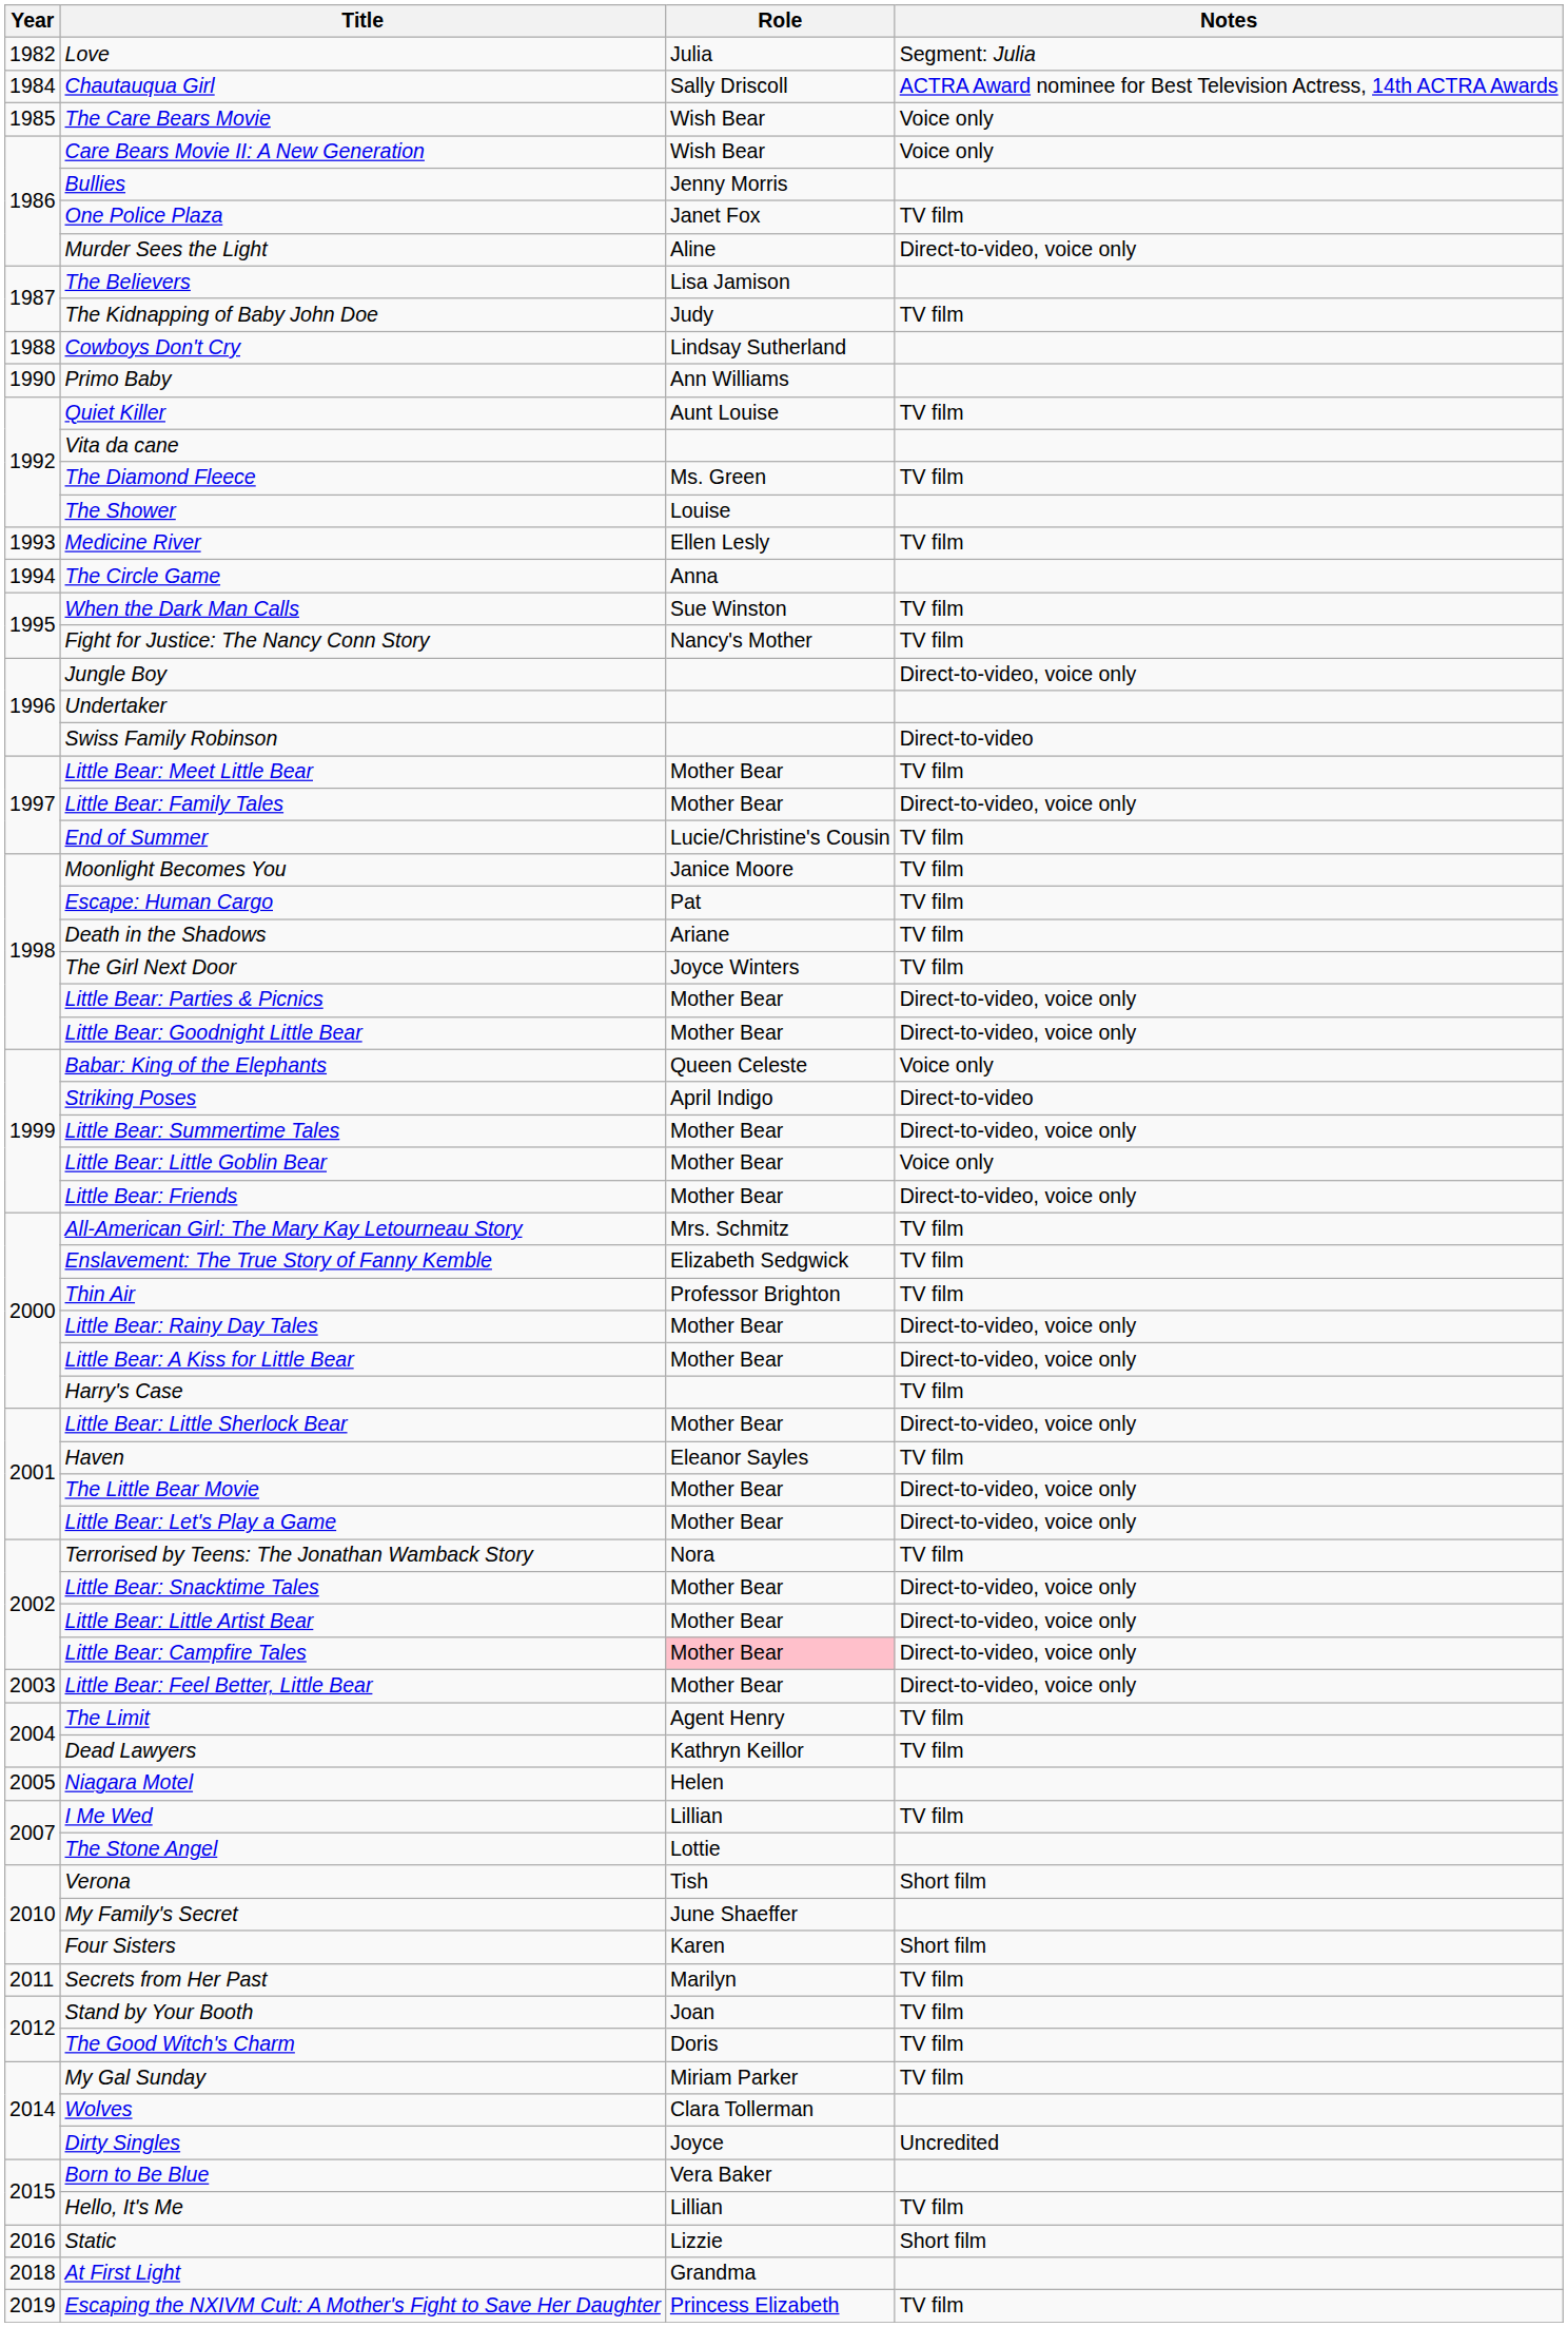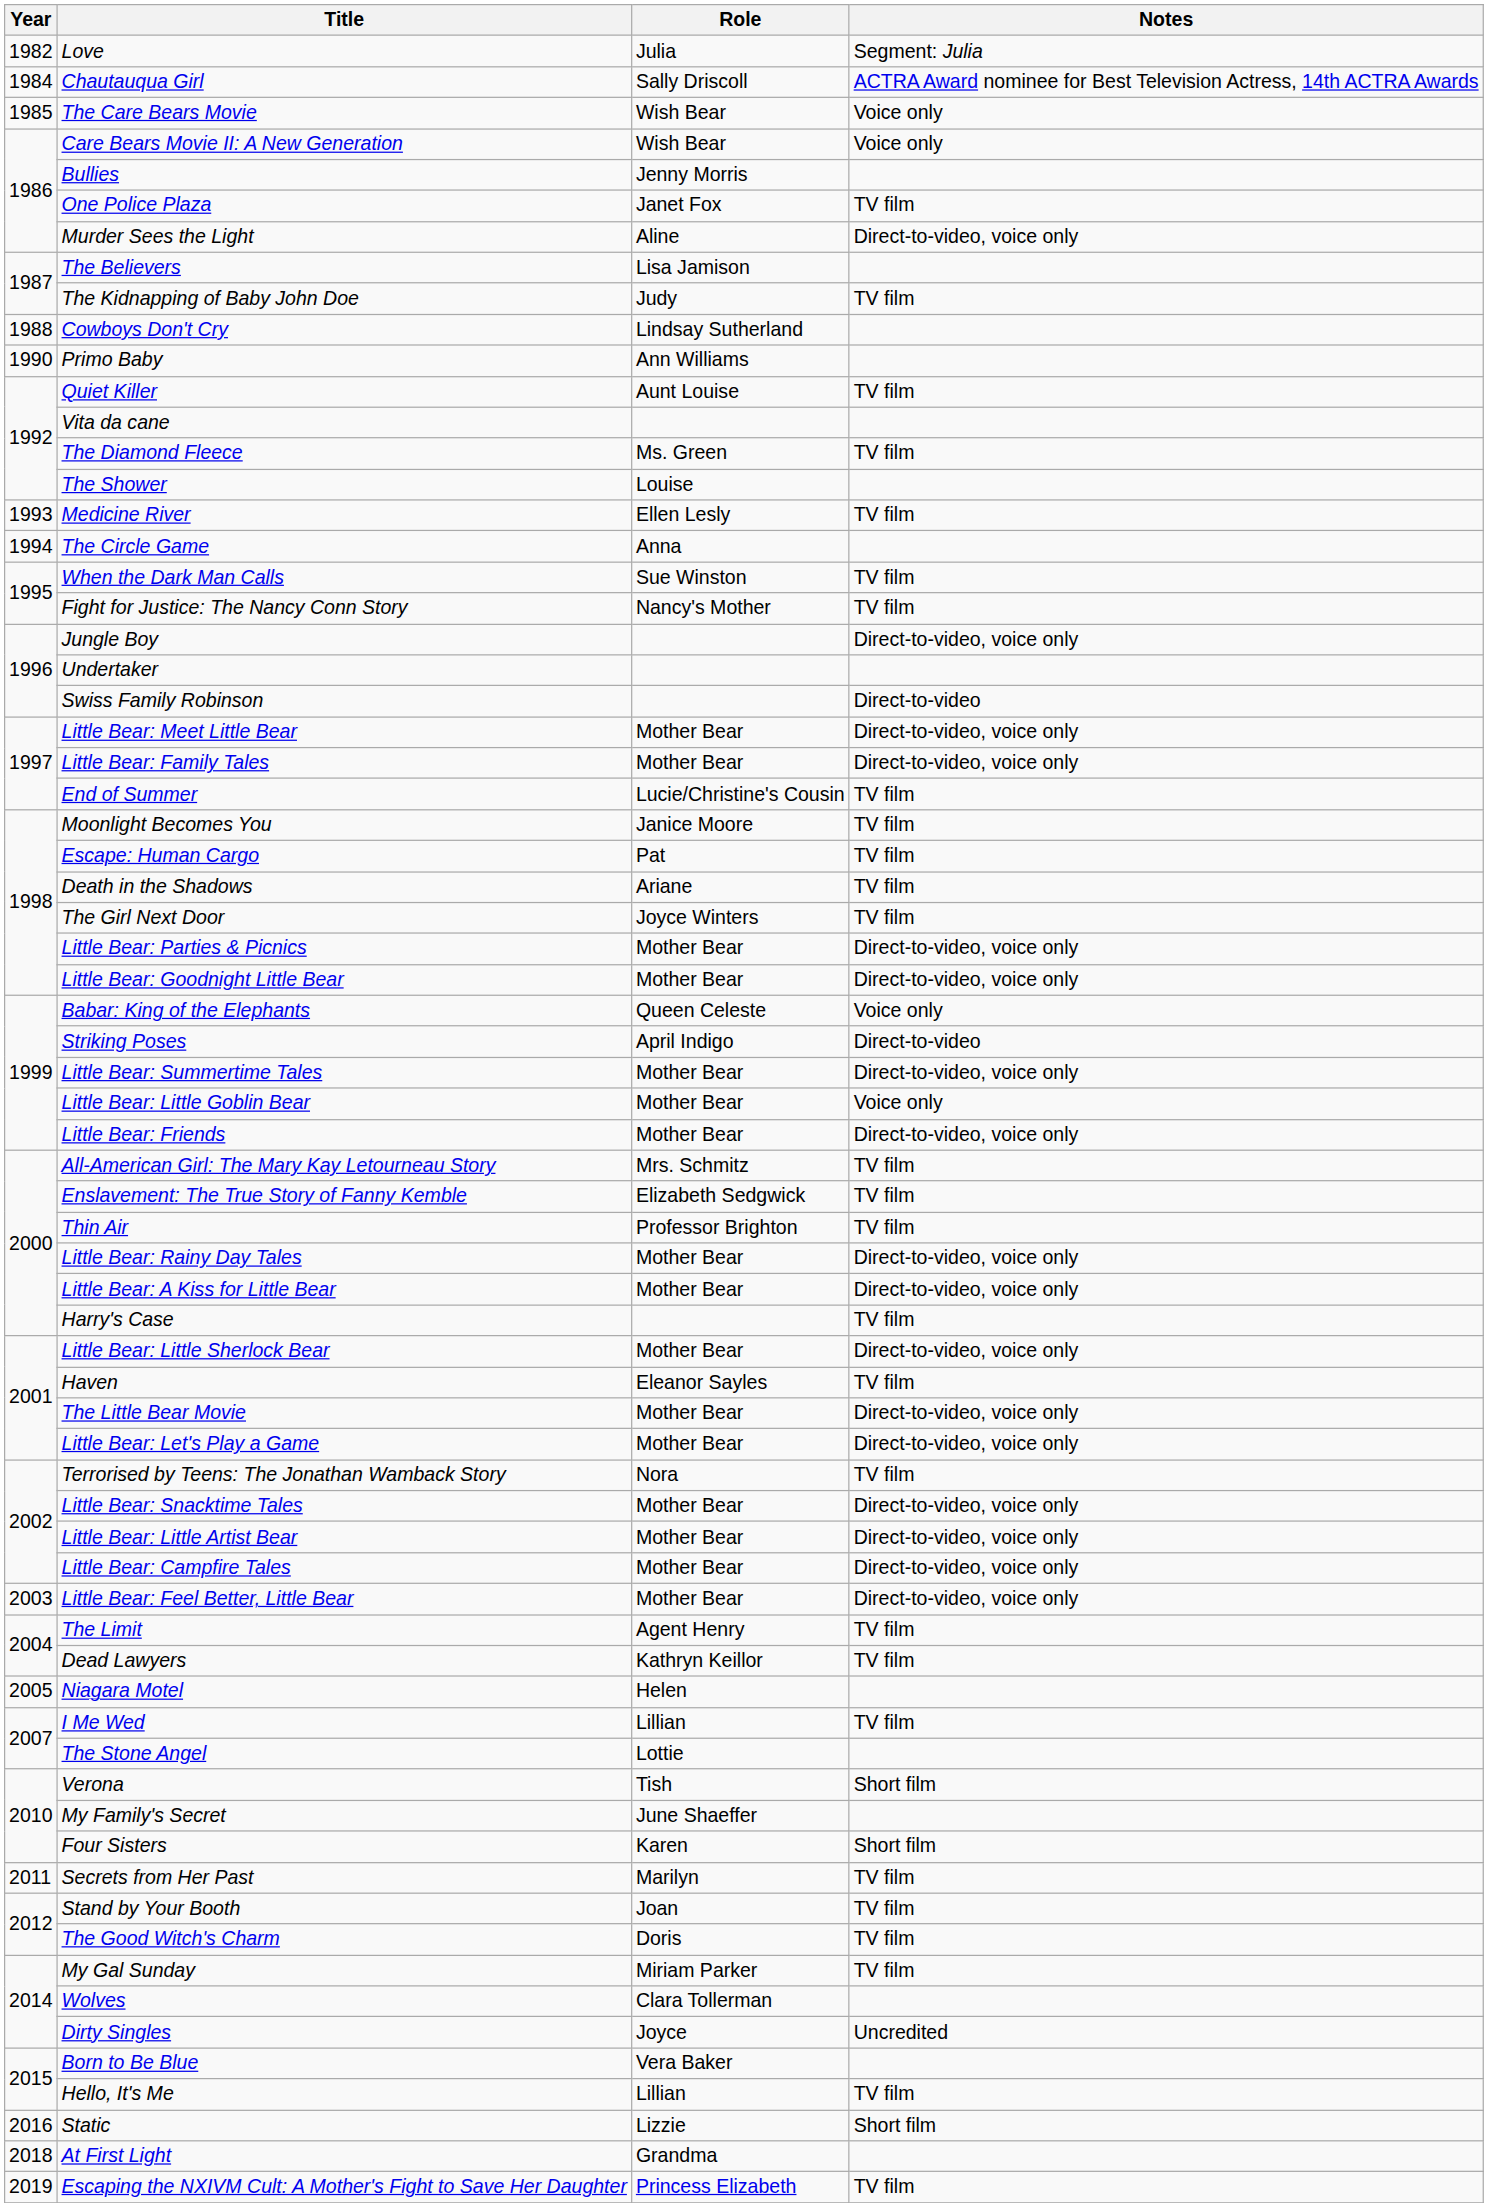Little Bear: Meet Little Bear | Notes: TV film -> Direct-to-video, voice only
Little Bear: Campfire Tales | Role: pink background -> no background
